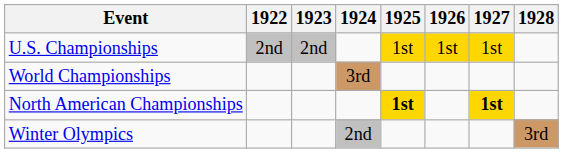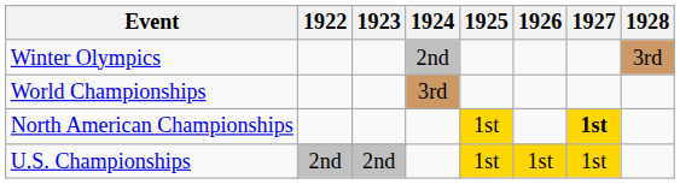rows swapped: Winter Olympics <-> U.S. Championships
North American Championships | 1925: bold -> normal
